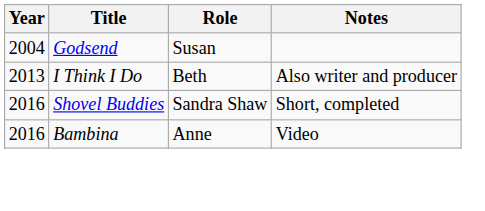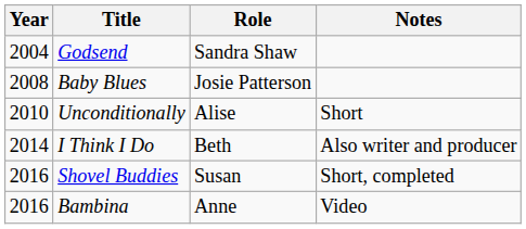Godsend | Role: Susan -> Sandra Shaw
+ row: 2008 | Baby Blues | Josie Patterson
+ row: 2010 | Unconditionally | Alise | Short
I Think I Do | Year: 2013 -> 2014
Shovel Buddies | Role: Sandra Shaw -> Susan
